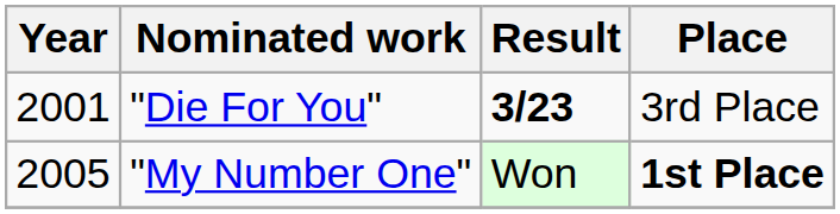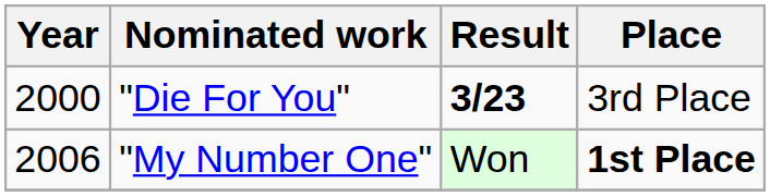"Die For You" | Year: 2001 -> 2000
"My Number One" | Year: 2005 -> 2006
